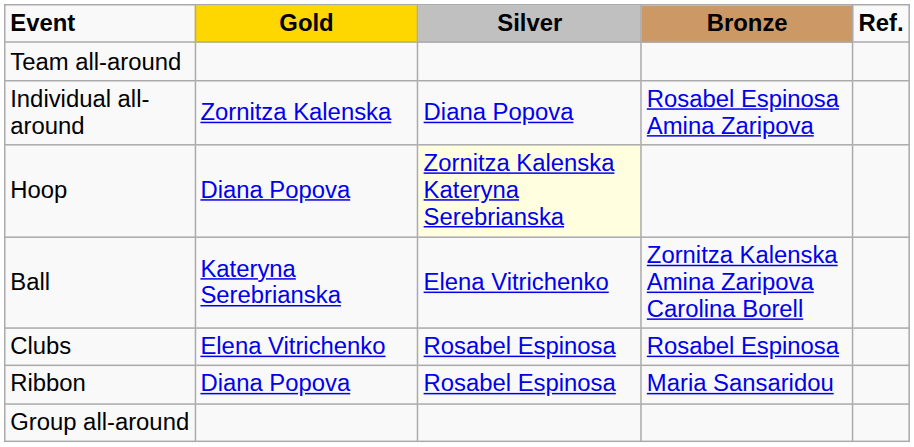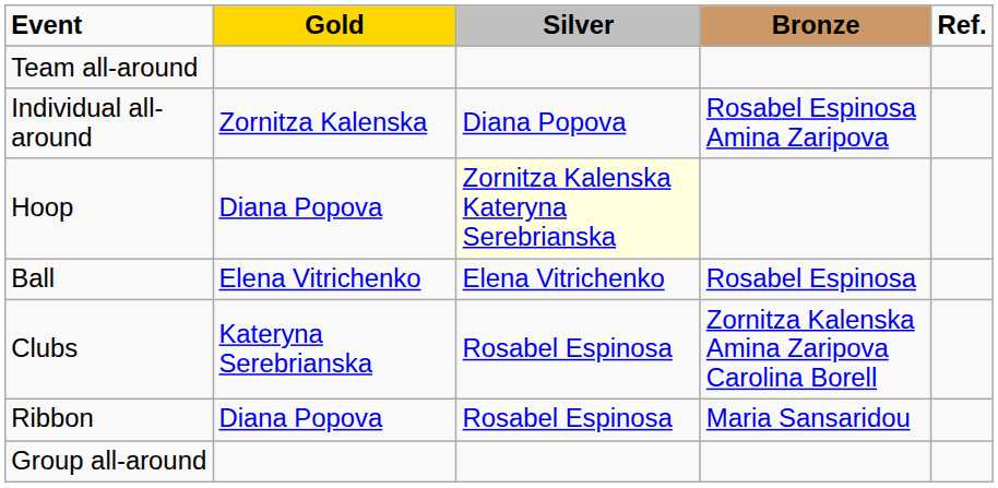Ball | Gold: Kateryna Serebrianska -> Elena Vitrichenko
Ball | Bronze: Zornitza Kalenska Amina Zaripova Carolina Borell -> Rosabel Espinosa
Clubs | Gold: Elena Vitrichenko -> Kateryna Serebrianska
Clubs | Bronze: Rosabel Espinosa -> Zornitza Kalenska Amina Zaripova Carolina Borell
